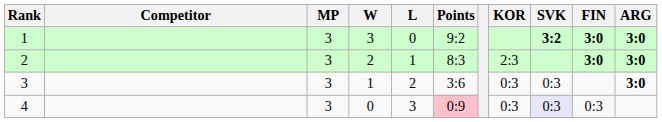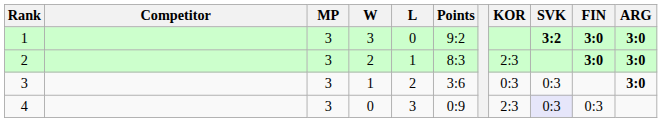4 | Points: pink background -> no background
4 | KOR: 0:3 -> 2:3
